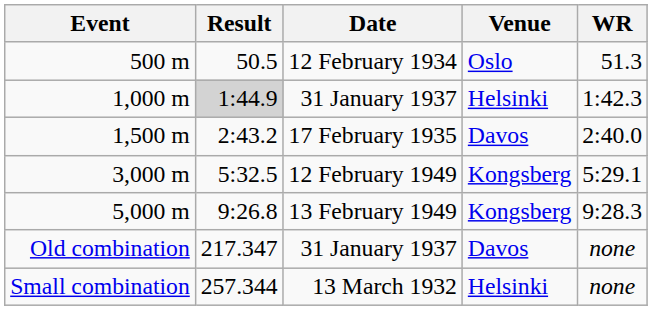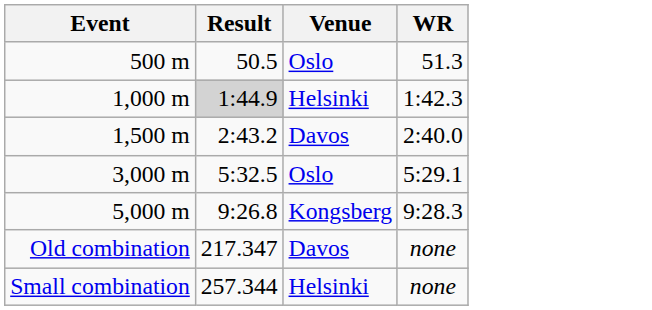- column: Date | 12 February 1934 | 31 January 1937 | 17 February 1935 | 12 February 1949 | 13 February 1949 | 31 January 1937 | 13 March 1932
3,000 m | Venue: Kongsberg -> Oslo
